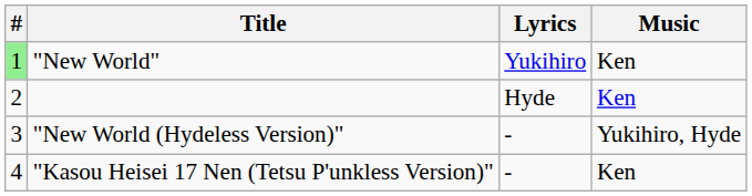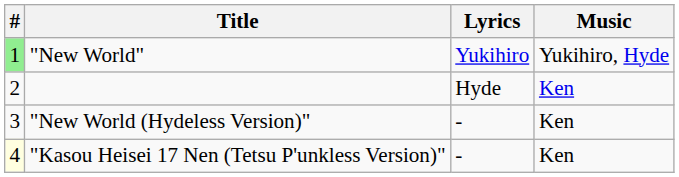"New World" | Music: Ken -> Yukihiro, Hyde
"New World (Hydeless Version)" | Music: Yukihiro, Hyde -> Ken
"Kasou Heisei 17 Nen (Tetsu P'unkless Version)" | #: no background -> lightyellow background
